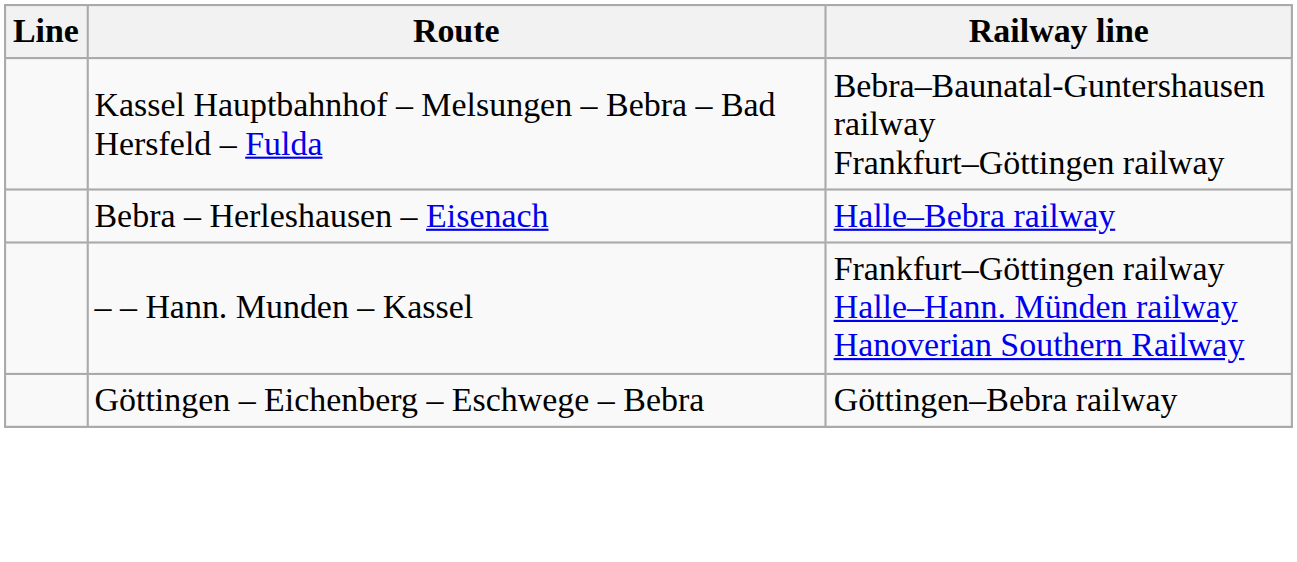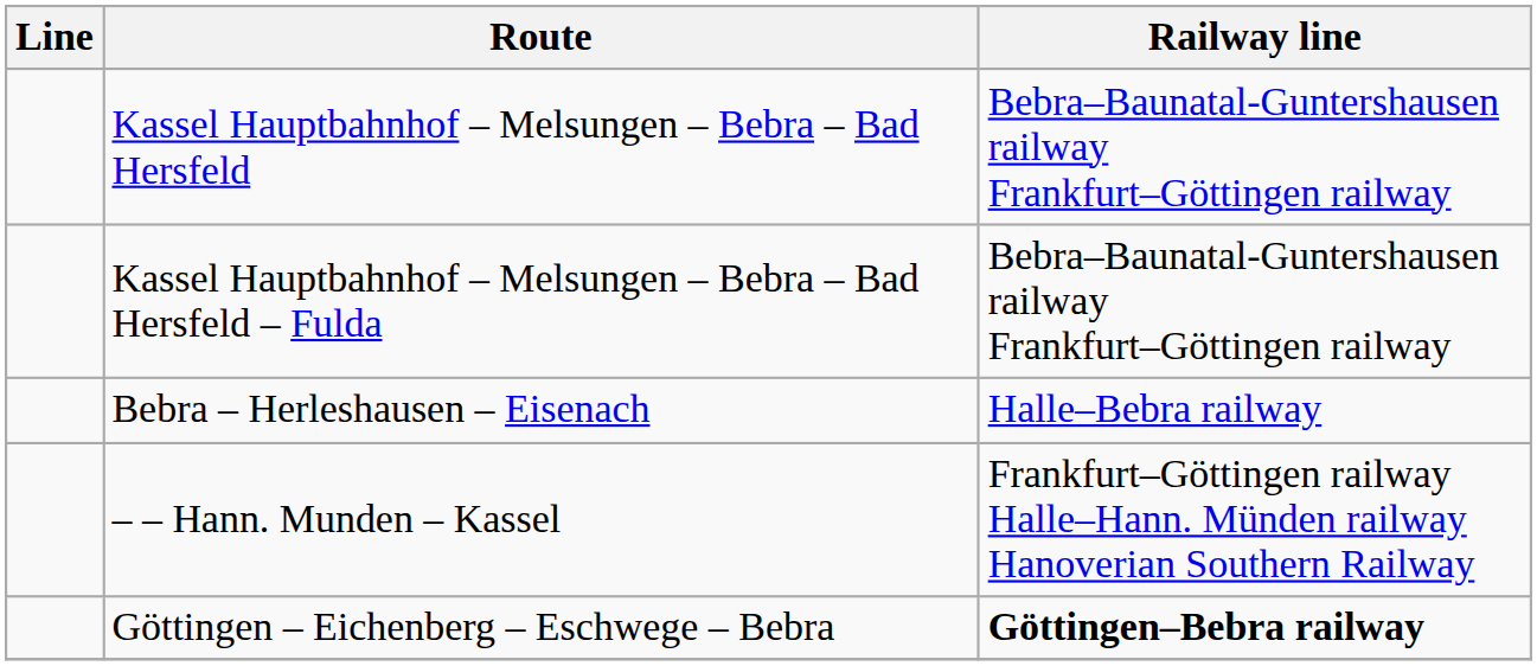+ row: Kassel Hauptbahnhof – Melsungen – Bebra – Bad Hersfeld | Bebra–Baunatal-Guntershausen railway Frankfurt–Göttingen railway
Göttingen – Eichenberg – Eschwege – Bebra | Railway line: normal -> bold
